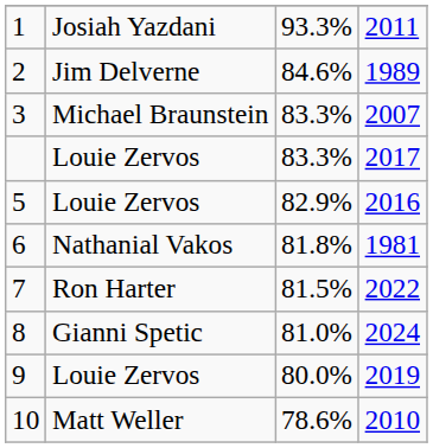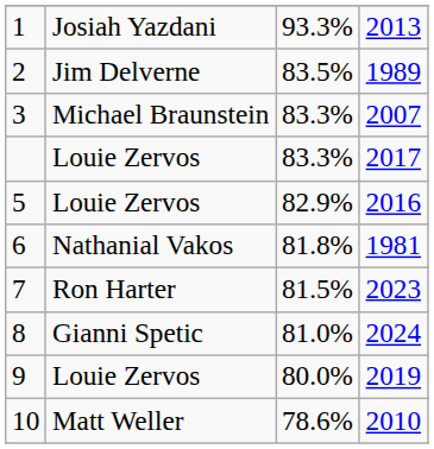1 | column 4: 2011 -> 2013
2 | column 3: 84.6% -> 83.5%
7 | column 4: 2022 -> 2023
